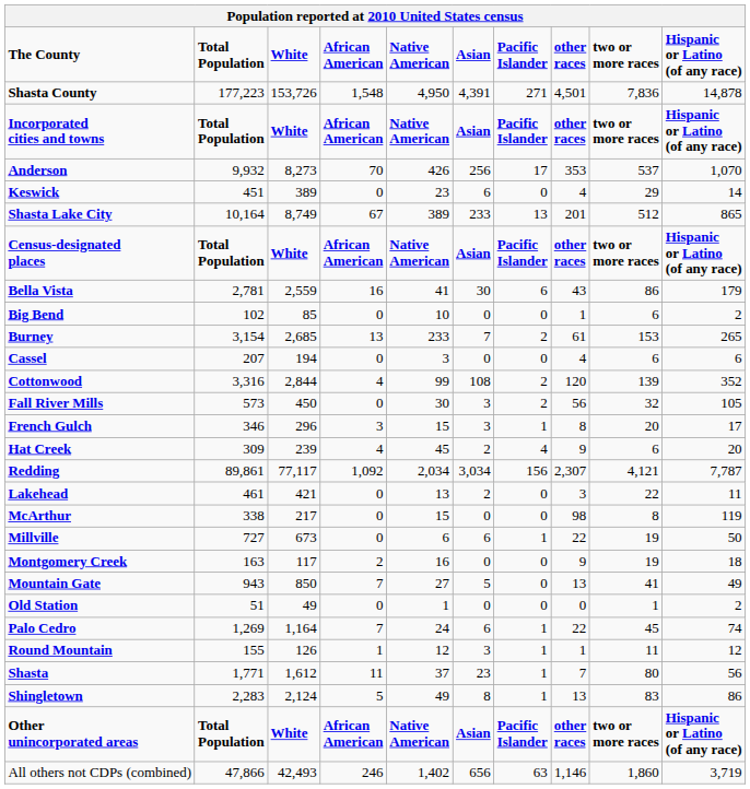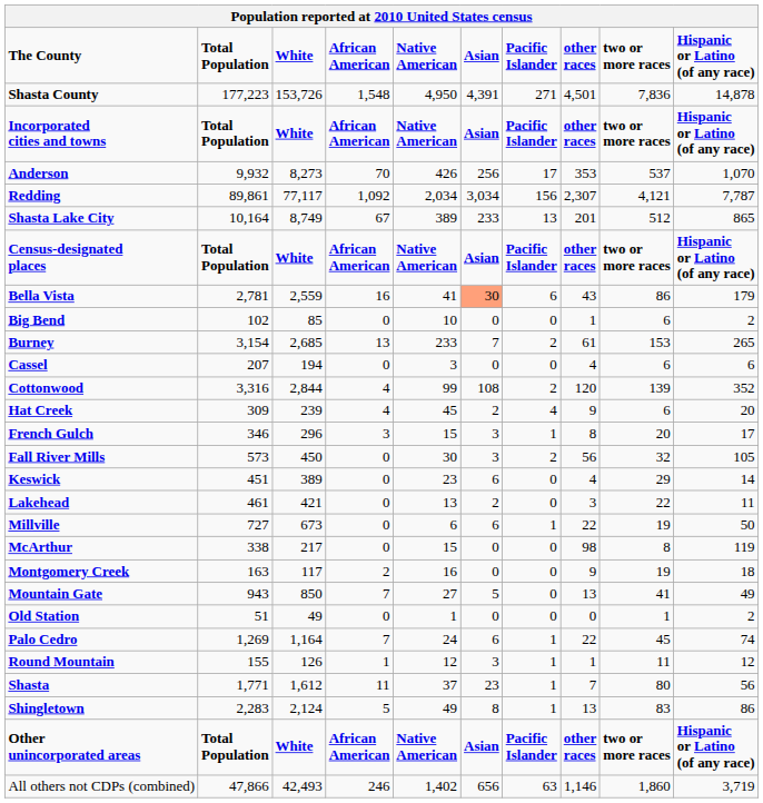rows swapped: Redding <-> Keswick
Bella Vista | column 6: no background -> lightsalmon background
rows swapped: Fall River Mills <-> Hat Creek
rows swapped: McArthur <-> Millville
